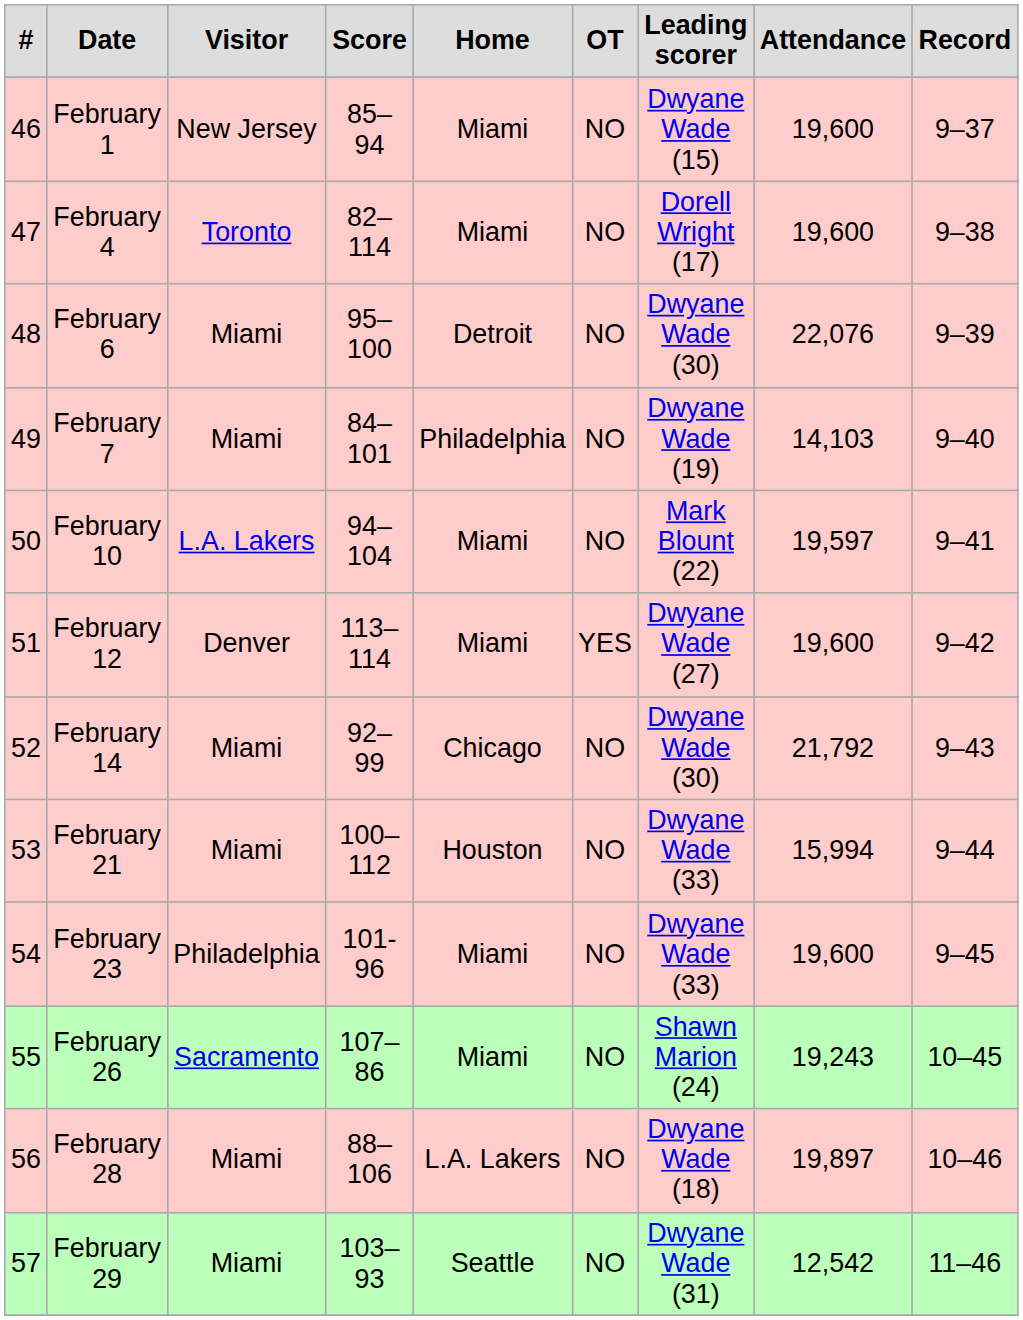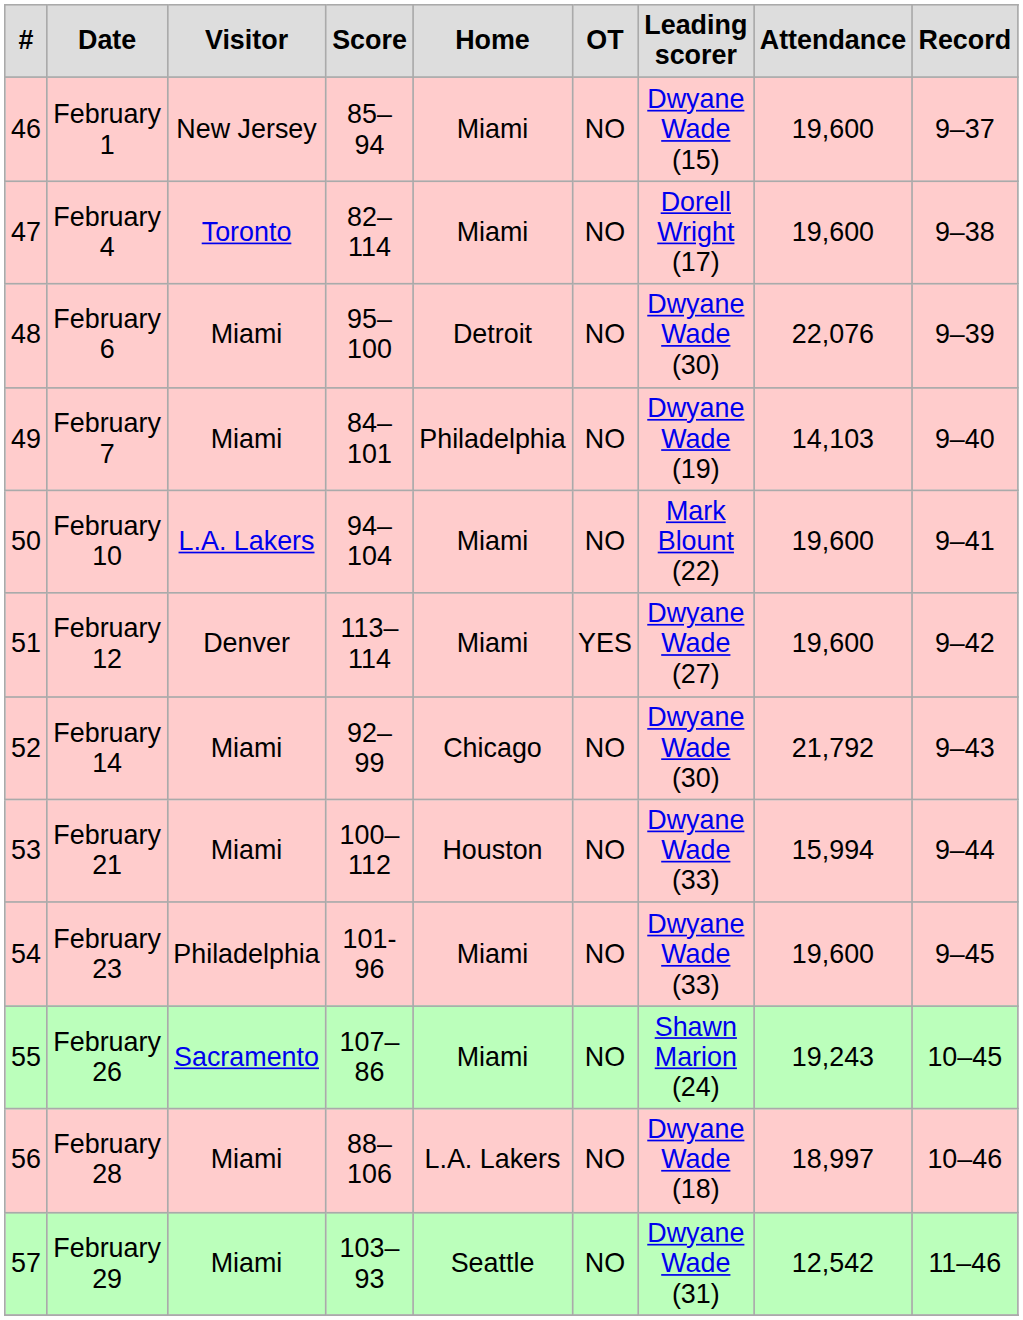February 10 | Attendance: 19,597 -> 19,600
February 28 | Attendance: 19,897 -> 18,997
